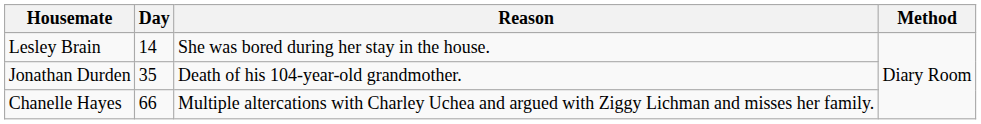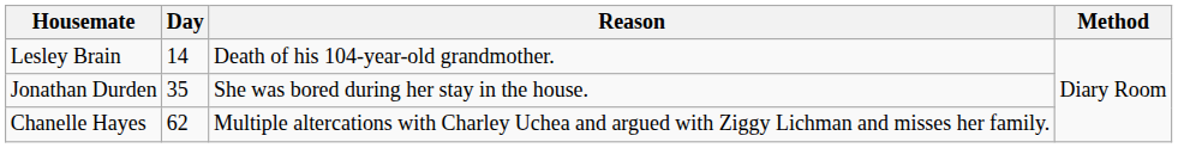Lesley Brain | Reason: She was bored during her stay in the house. -> Death of his 104-year-old grandmother.
Jonathan Durden | Reason: Death of his 104-year-old grandmother. -> She was bored during her stay in the house.
Chanelle Hayes | Day: 66 -> 62
